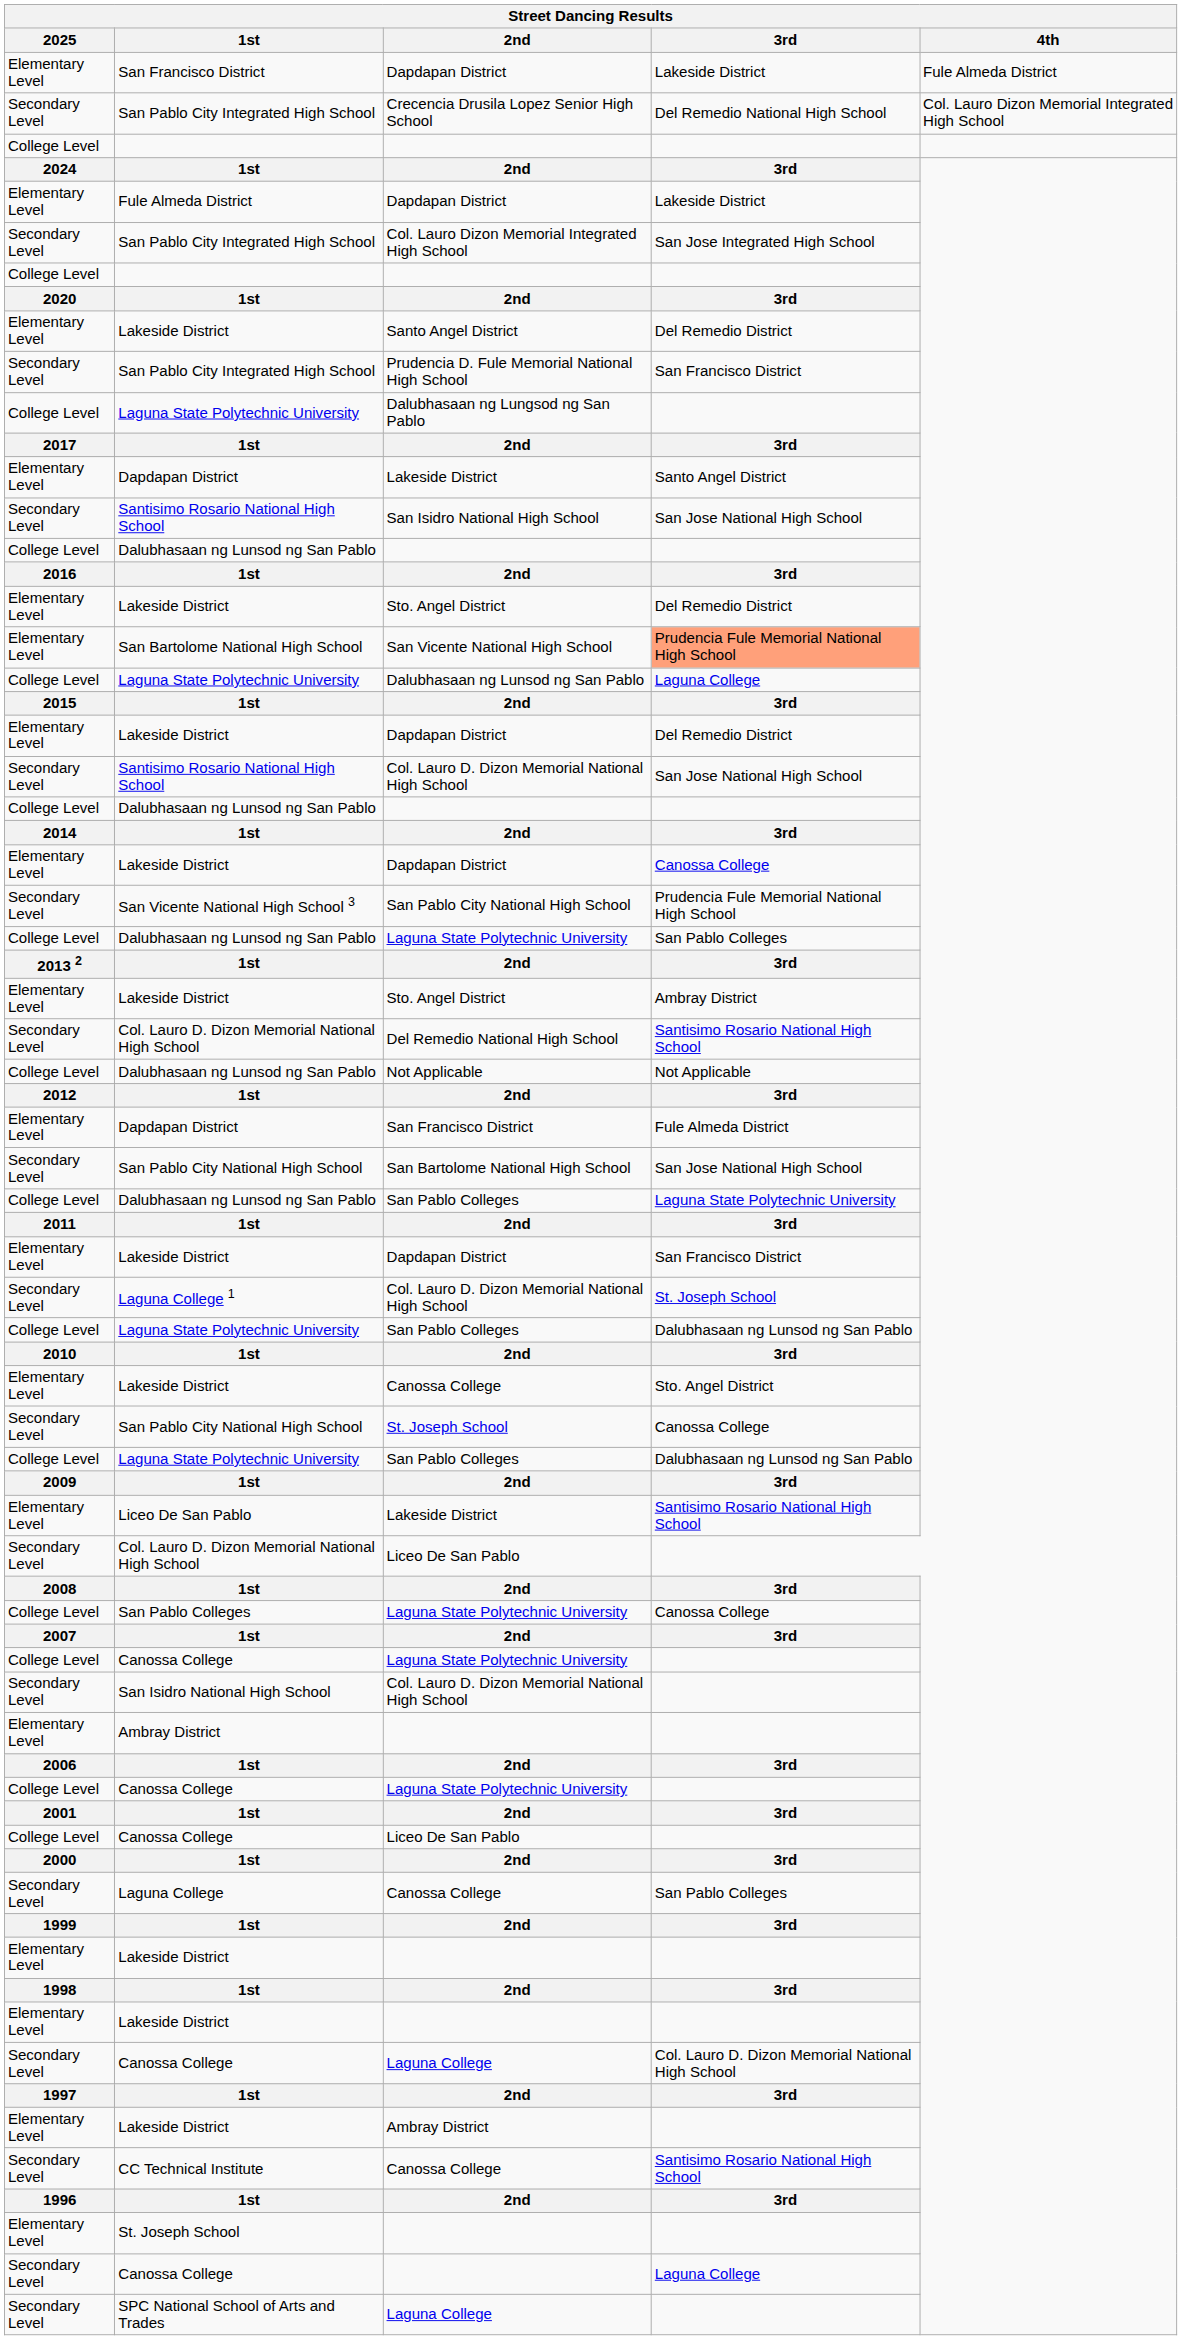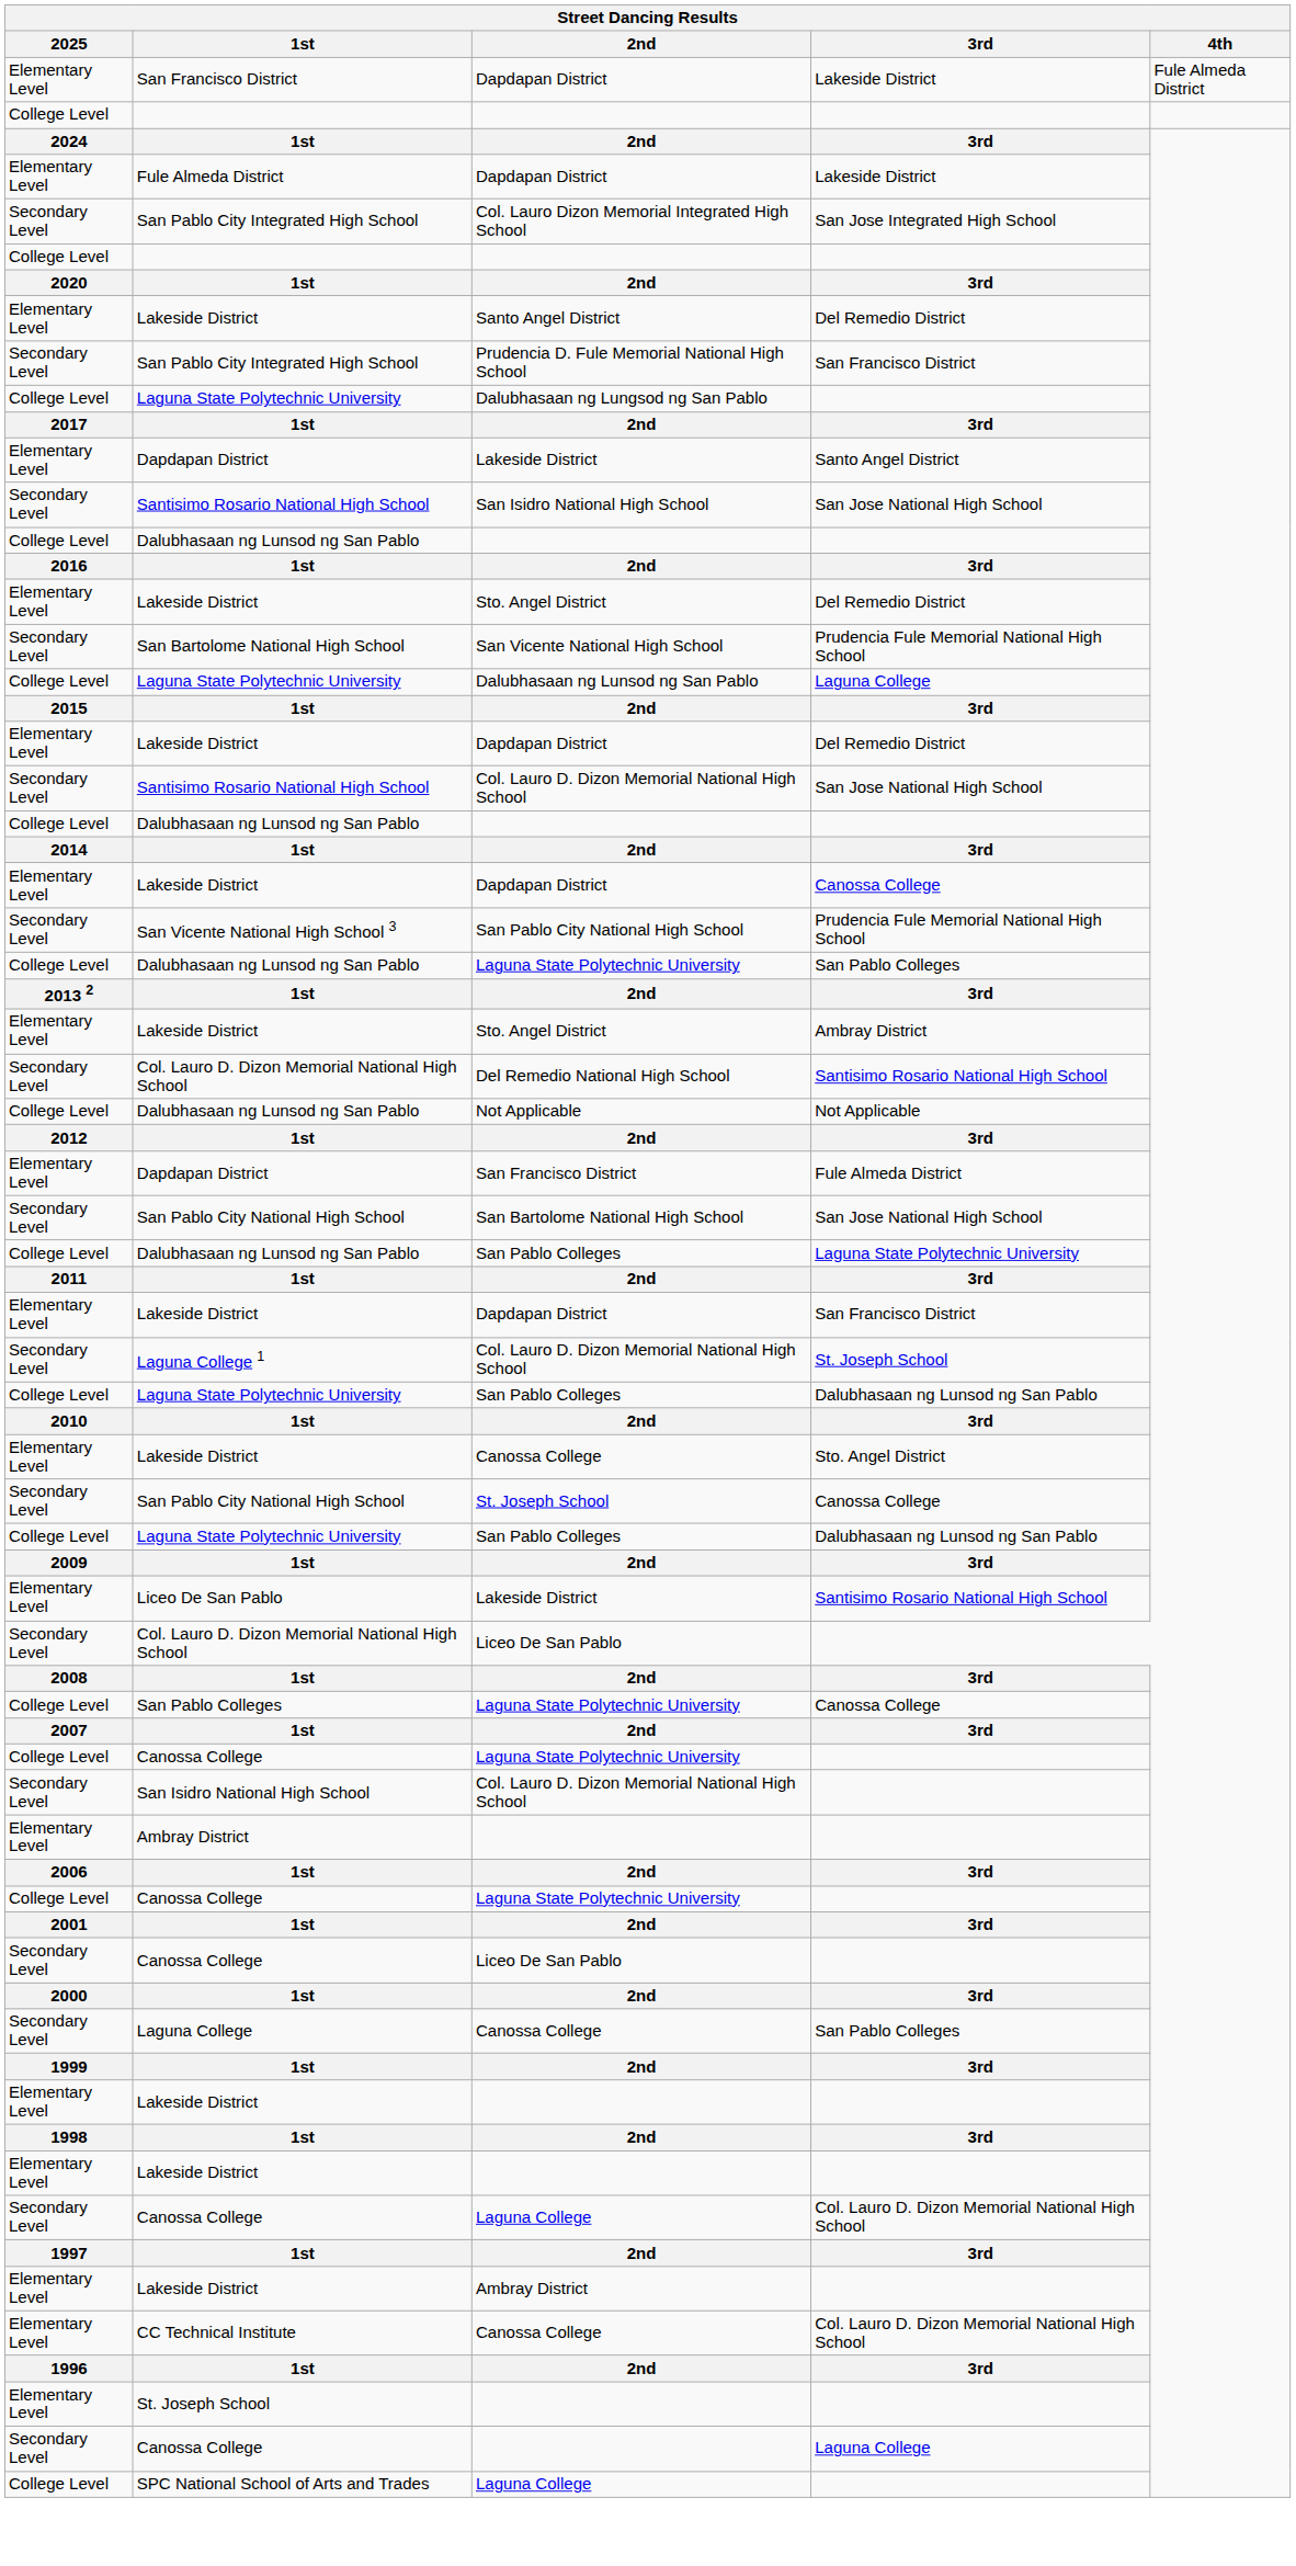- row: Secondary Level | San Pablo City Integrated High School | Crecencia Drusila Lopez Senior High School | Del Remedio National High School | Col. Lauro Dizon Memorial Integrated High School
San Vicente National High School | 2025: Elementary Level -> Secondary Level
San Vicente National High School | 3rd: lightsalmon background -> no background
Canossa College / Liceo De San Pablo | 2025: College Level -> Secondary Level
CC Technical Institute / Canossa College | 2025: Secondary Level -> Elementary Level
CC Technical Institute / Canossa College | 3rd: Santisimo Rosario National High School -> Col. Lauro D. Dizon Memorial National High School
SPC National School of Arts and Trades / Laguna College | 2025: Secondary Level -> College Level
